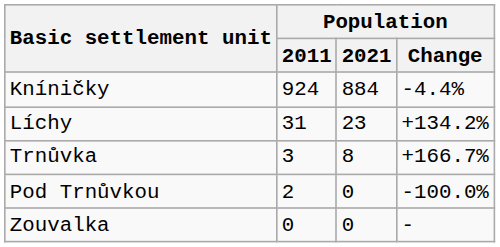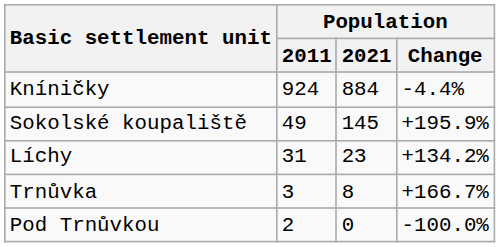+ row: Sokolské koupaliště | 49 | 145 | +195.9%
- row: Zouvalka | 0 | 0 | -
